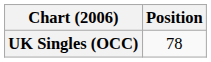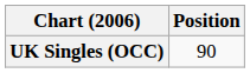UK Singles (OCC) | Position: 78 -> 90
